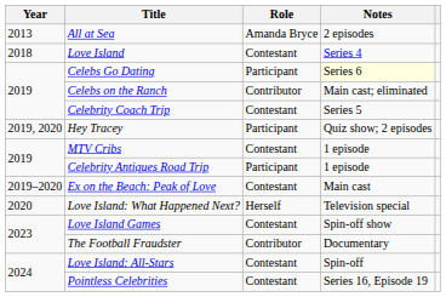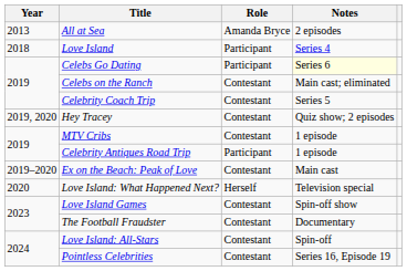Love Island | Role: Contestant -> Participant
Celebs on the Ranch | Role: Contributor -> Contestant
Hey Tracey | Role: Participant -> Contestant
The Football Fraudster | Role: Contributor -> Contestant
